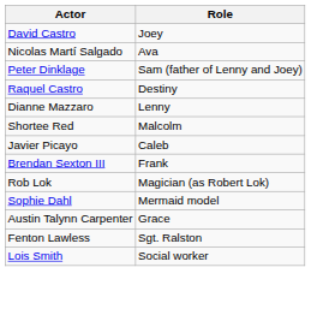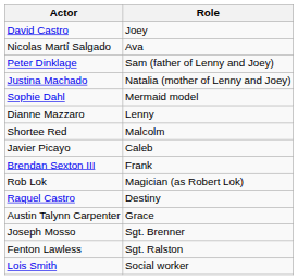+ row: Justina Machado | Natalia (mother of Lenny and Joey)
rows swapped: Raquel Castro <-> Sophie Dahl
+ row: Joseph Mosso | Sgt. Brenner
